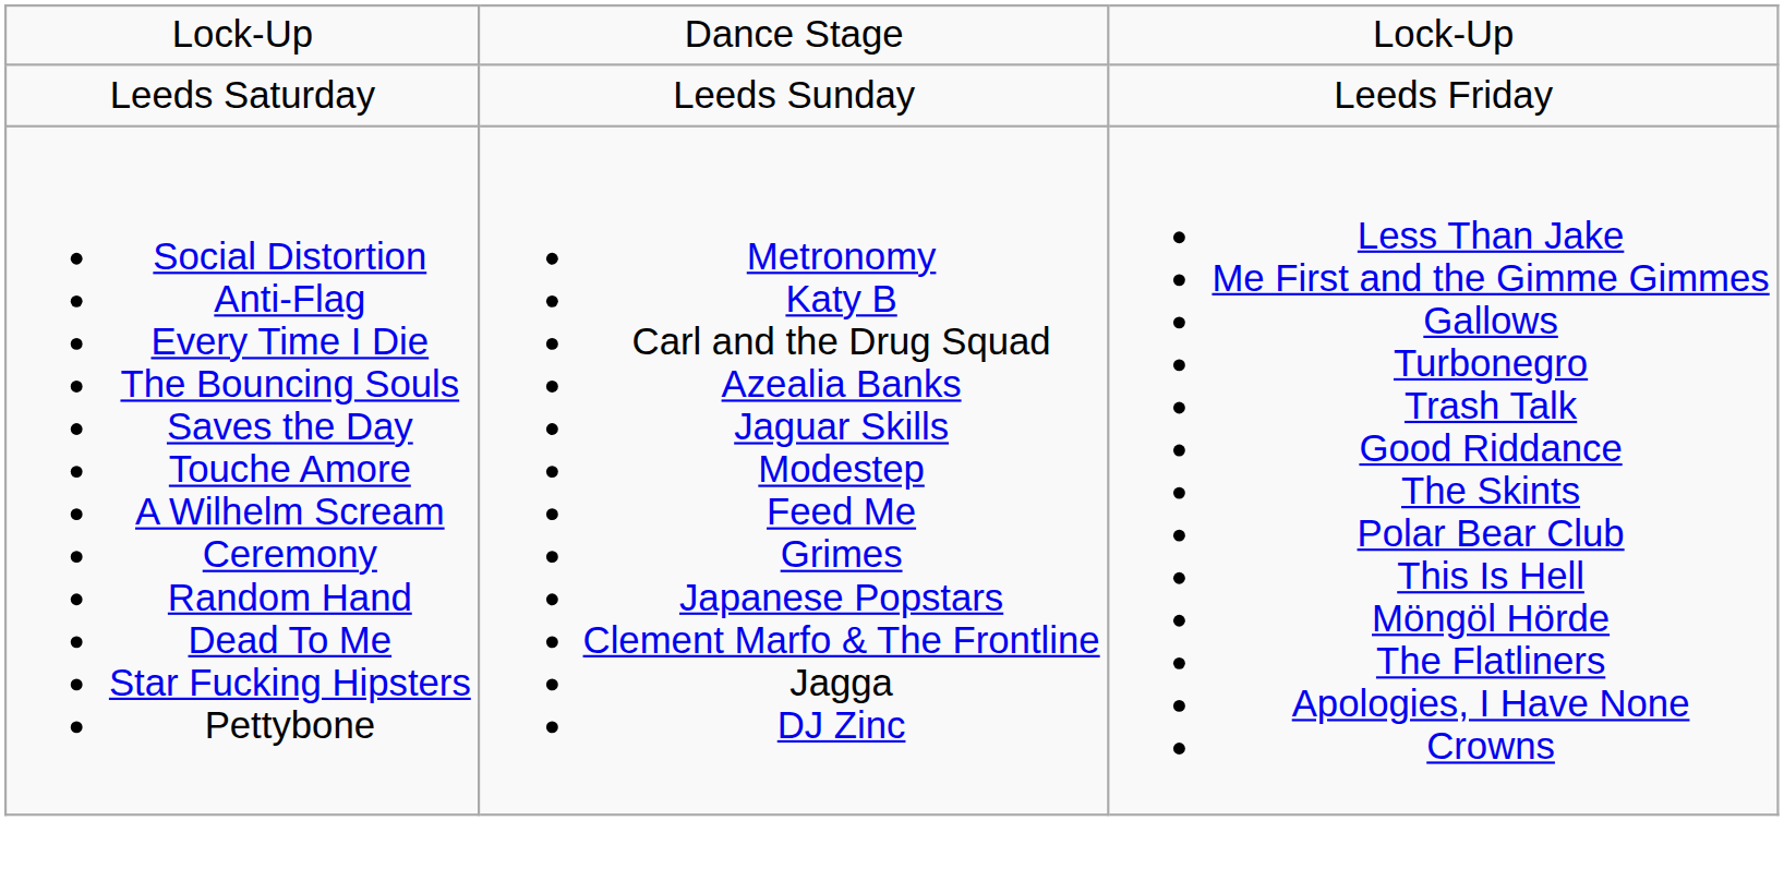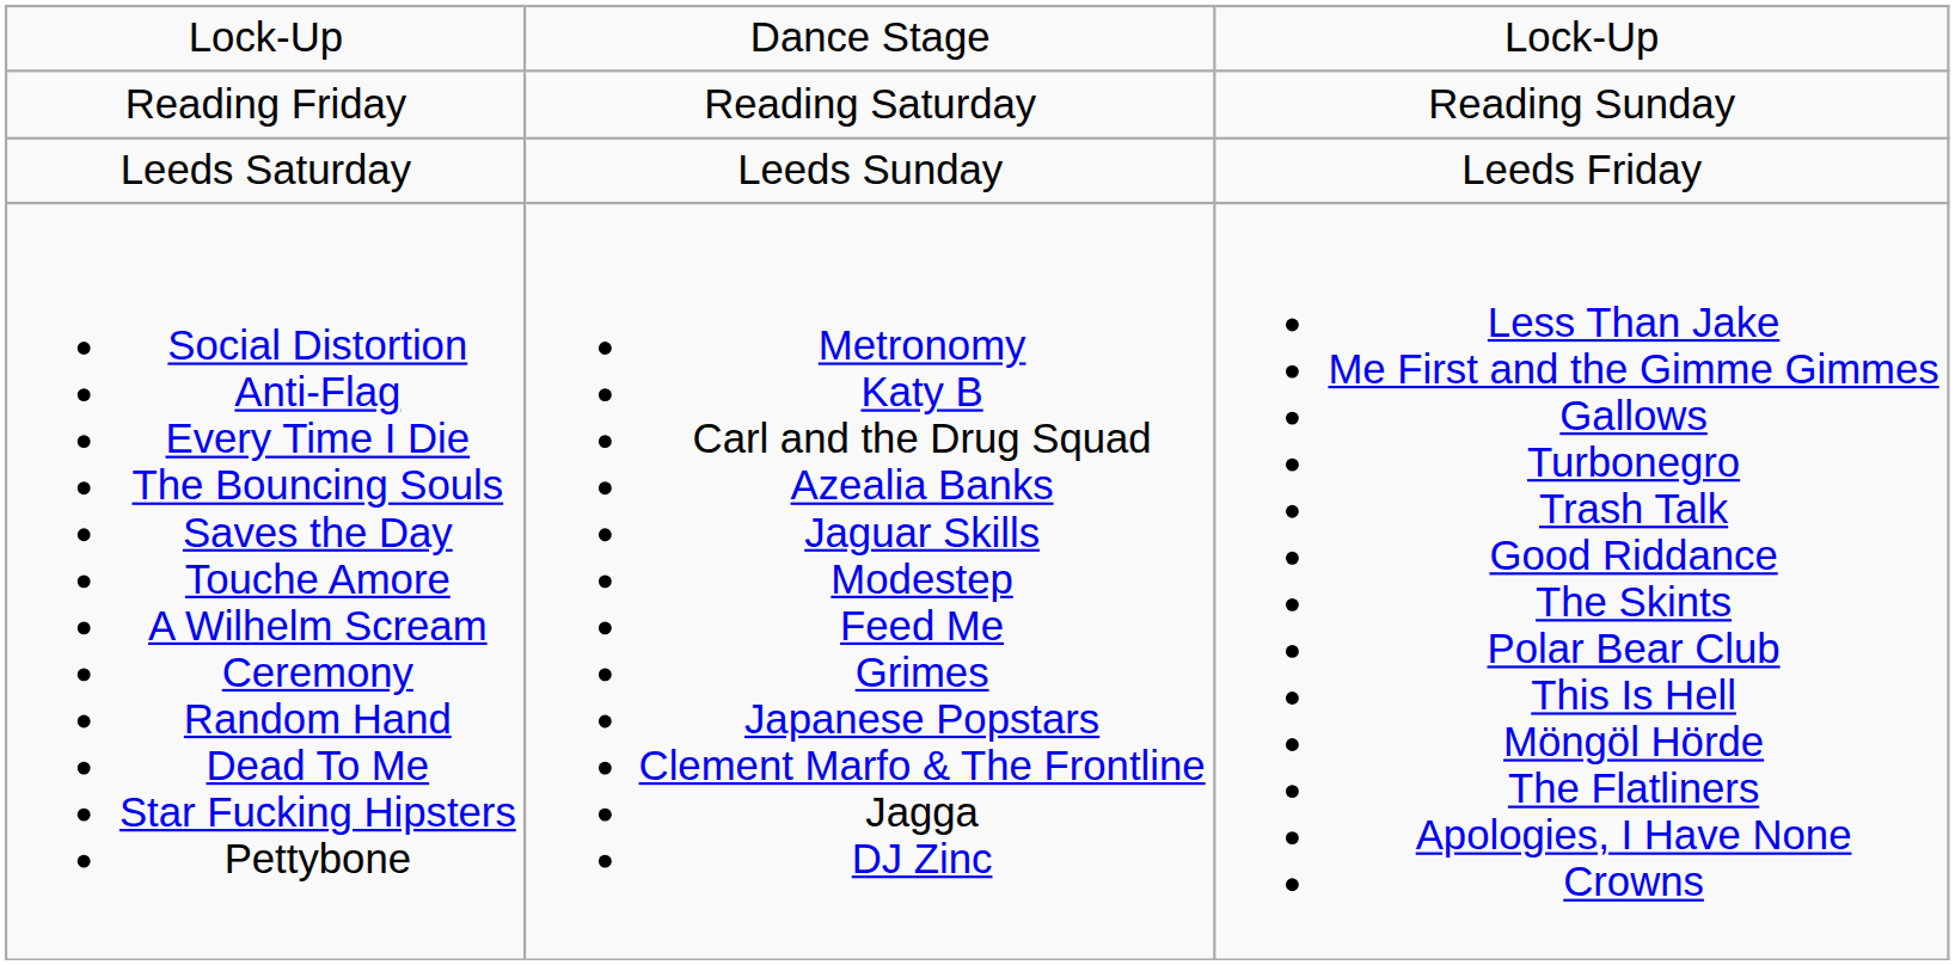+ row: Reading Friday | Reading Saturday | Reading Sunday
